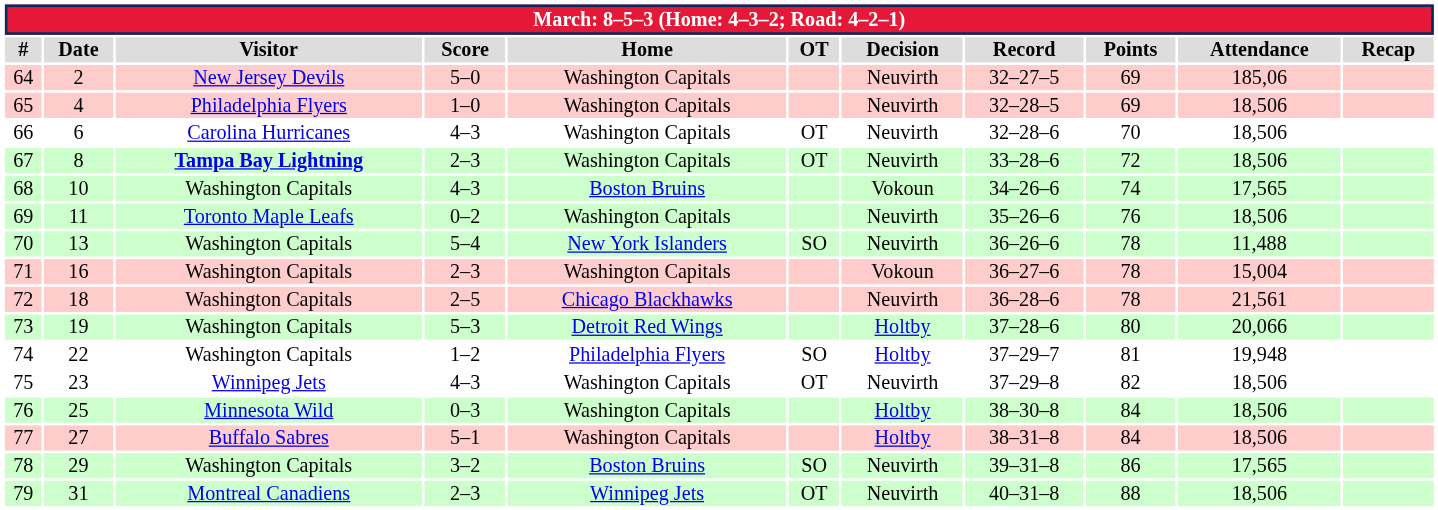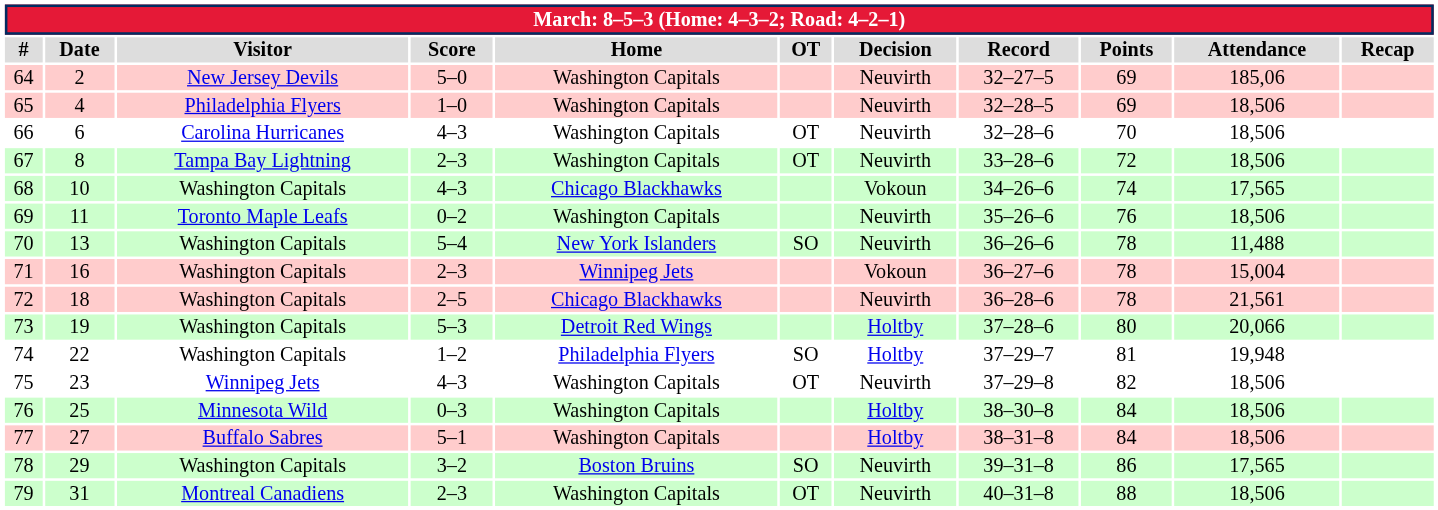67 | Visitor: bold -> normal
68 | Home: Boston Bruins -> Chicago Blackhawks
71 | Home: Washington Capitals -> Winnipeg Jets
79 | Home: Winnipeg Jets -> Washington Capitals
